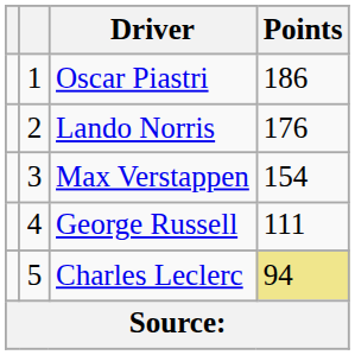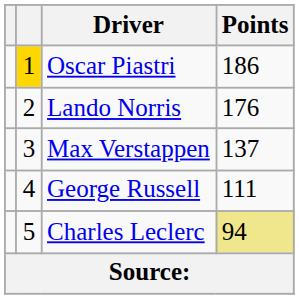Oscar Piastri | column 2: no background -> gold background
Max Verstappen | Points: 154 -> 137
